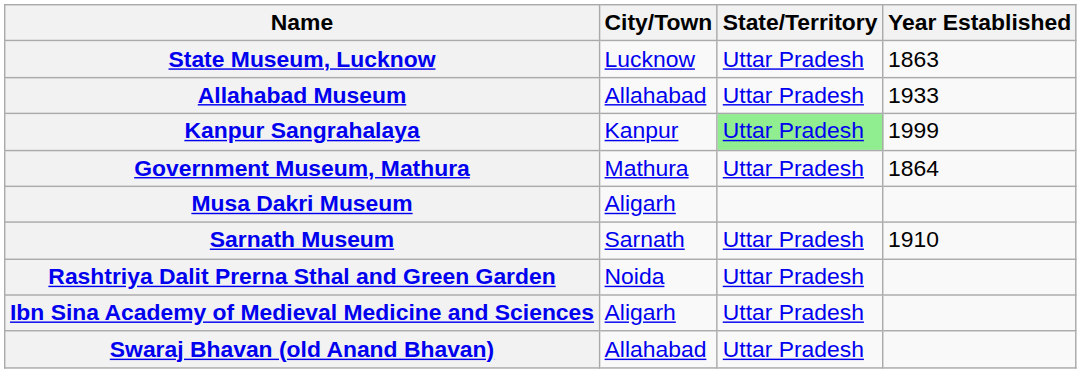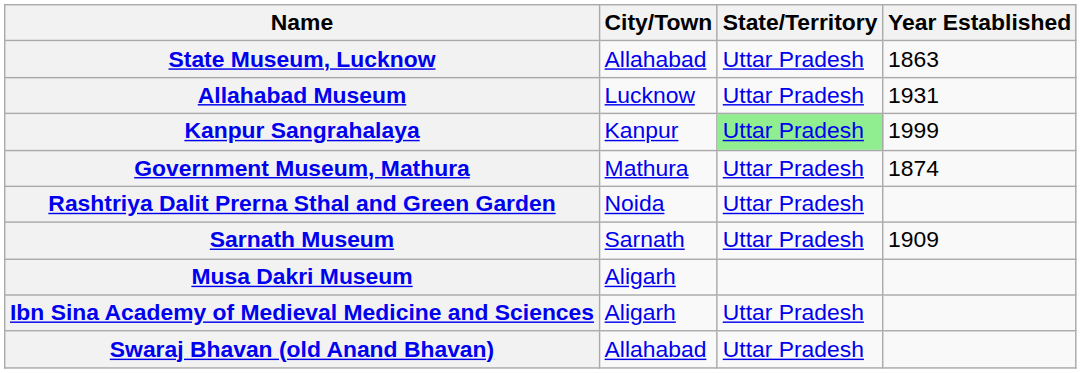State Museum, Lucknow | City/Town: Lucknow -> Allahabad
Allahabad Museum | City/Town: Allahabad -> Lucknow
Allahabad Museum | Year Established: 1933 -> 1931
Government Museum, Mathura | Year Established: 1864 -> 1874
rows swapped: Musa Dakri Museum <-> Rashtriya Dalit Prerna Sthal and Green Garden
Sarnath Museum | Year Established: 1910 -> 1909
